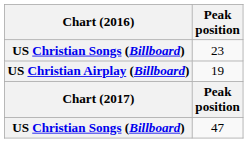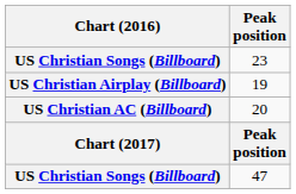+ row: US Christian AC (Billboard) | 20
